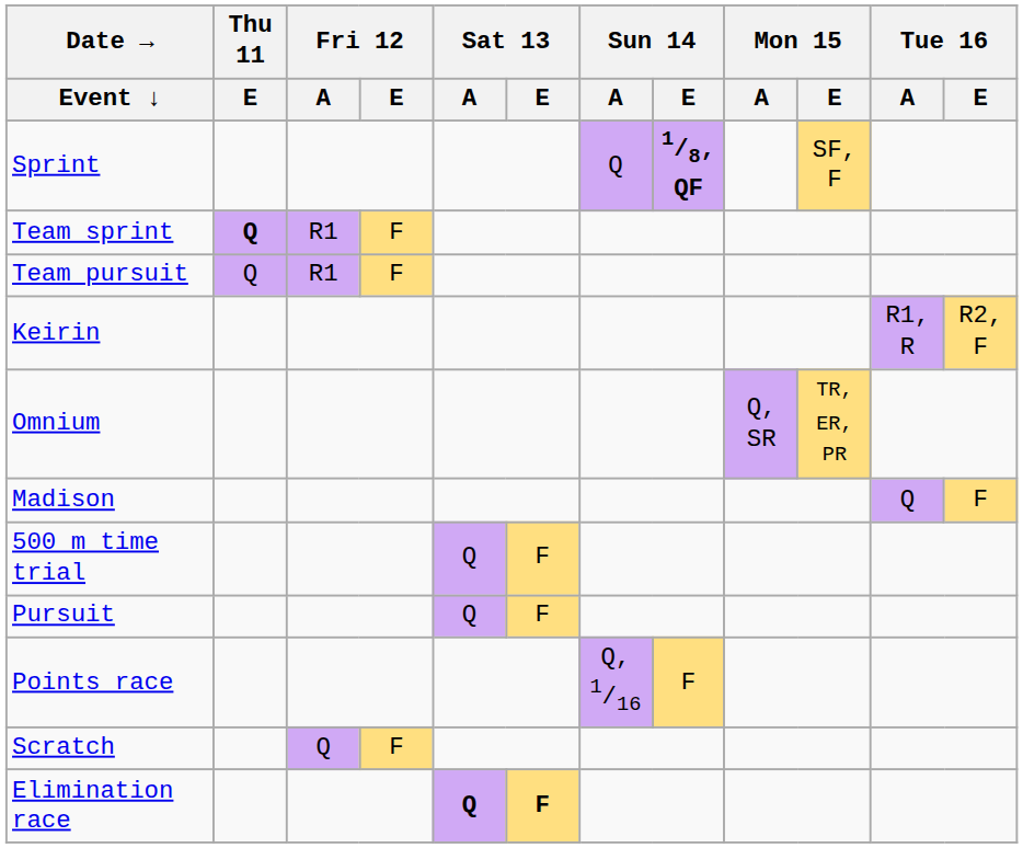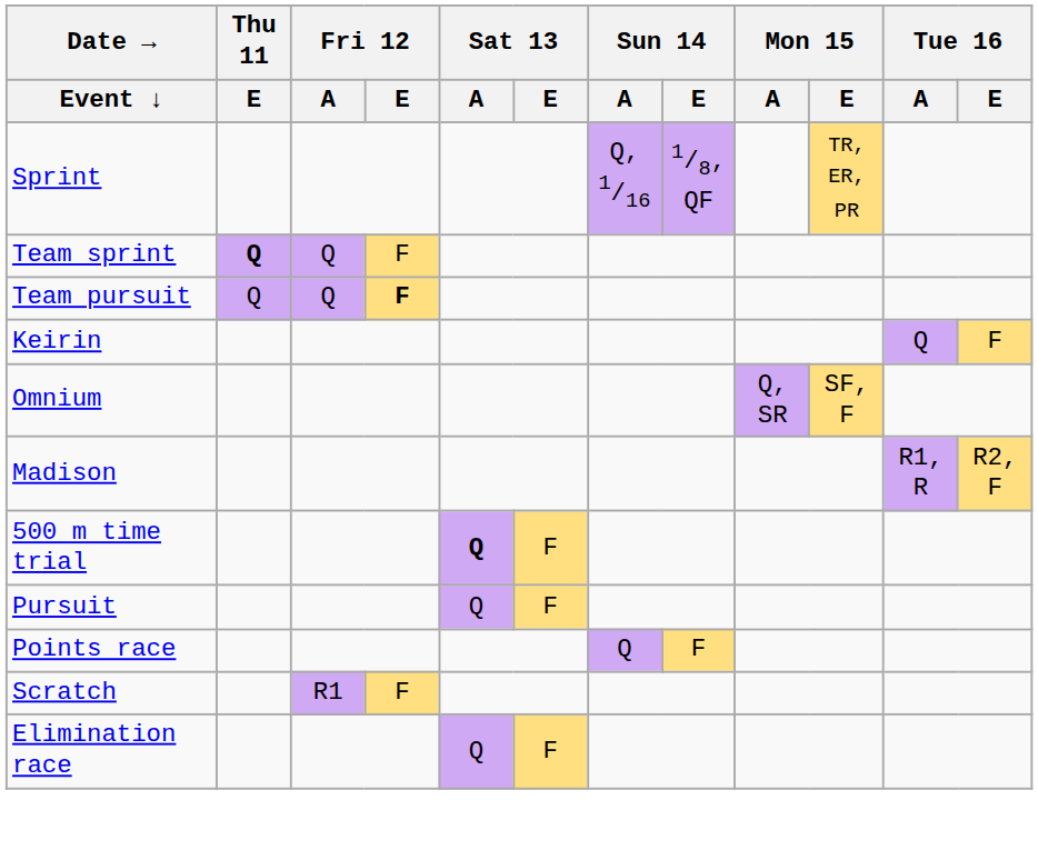Sprint | Sun 14 / A: Q -> Q, 1/16
Sprint | Sun 14 / E: bold -> normal
Sprint | Mon 15 / E: SF, F -> TR, ER, PR
Team sprint | Fri 12 / A: R1 -> Q
Team pursuit | Fri 12 / A: R1 -> Q
Team pursuit | Fri 12 / E: normal -> bold
Keirin | Tue 16 / A: R1, R -> Q
Keirin | Tue 16 / E: R2, F -> F
Omnium | Mon 15 / E: TR, ER, PR -> SF, F
Madison | Tue 16 / A: Q -> R1, R
Madison | Tue 16 / E: F -> R2, F
500 m time trial | Sat 13 / A: normal -> bold
Points race | Sun 14 / A: Q, 1/16 -> Q
Scratch | Fri 12 / A: Q -> R1
Elimination race | Sat 13 / A: bold -> normal
Elimination race | Sat 13 / E: bold -> normal
